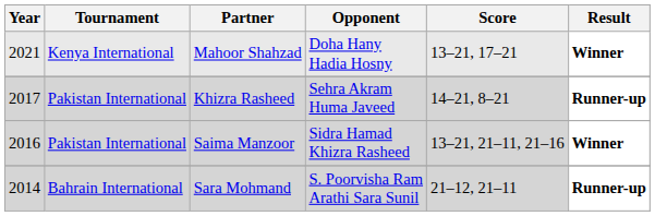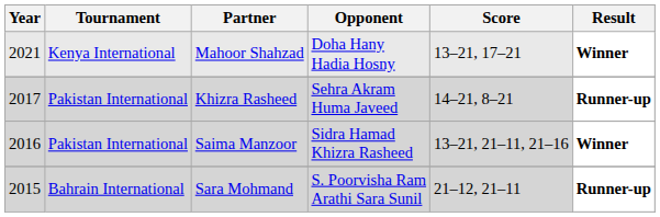Sara Mohmand | Year: 2014 -> 2015
